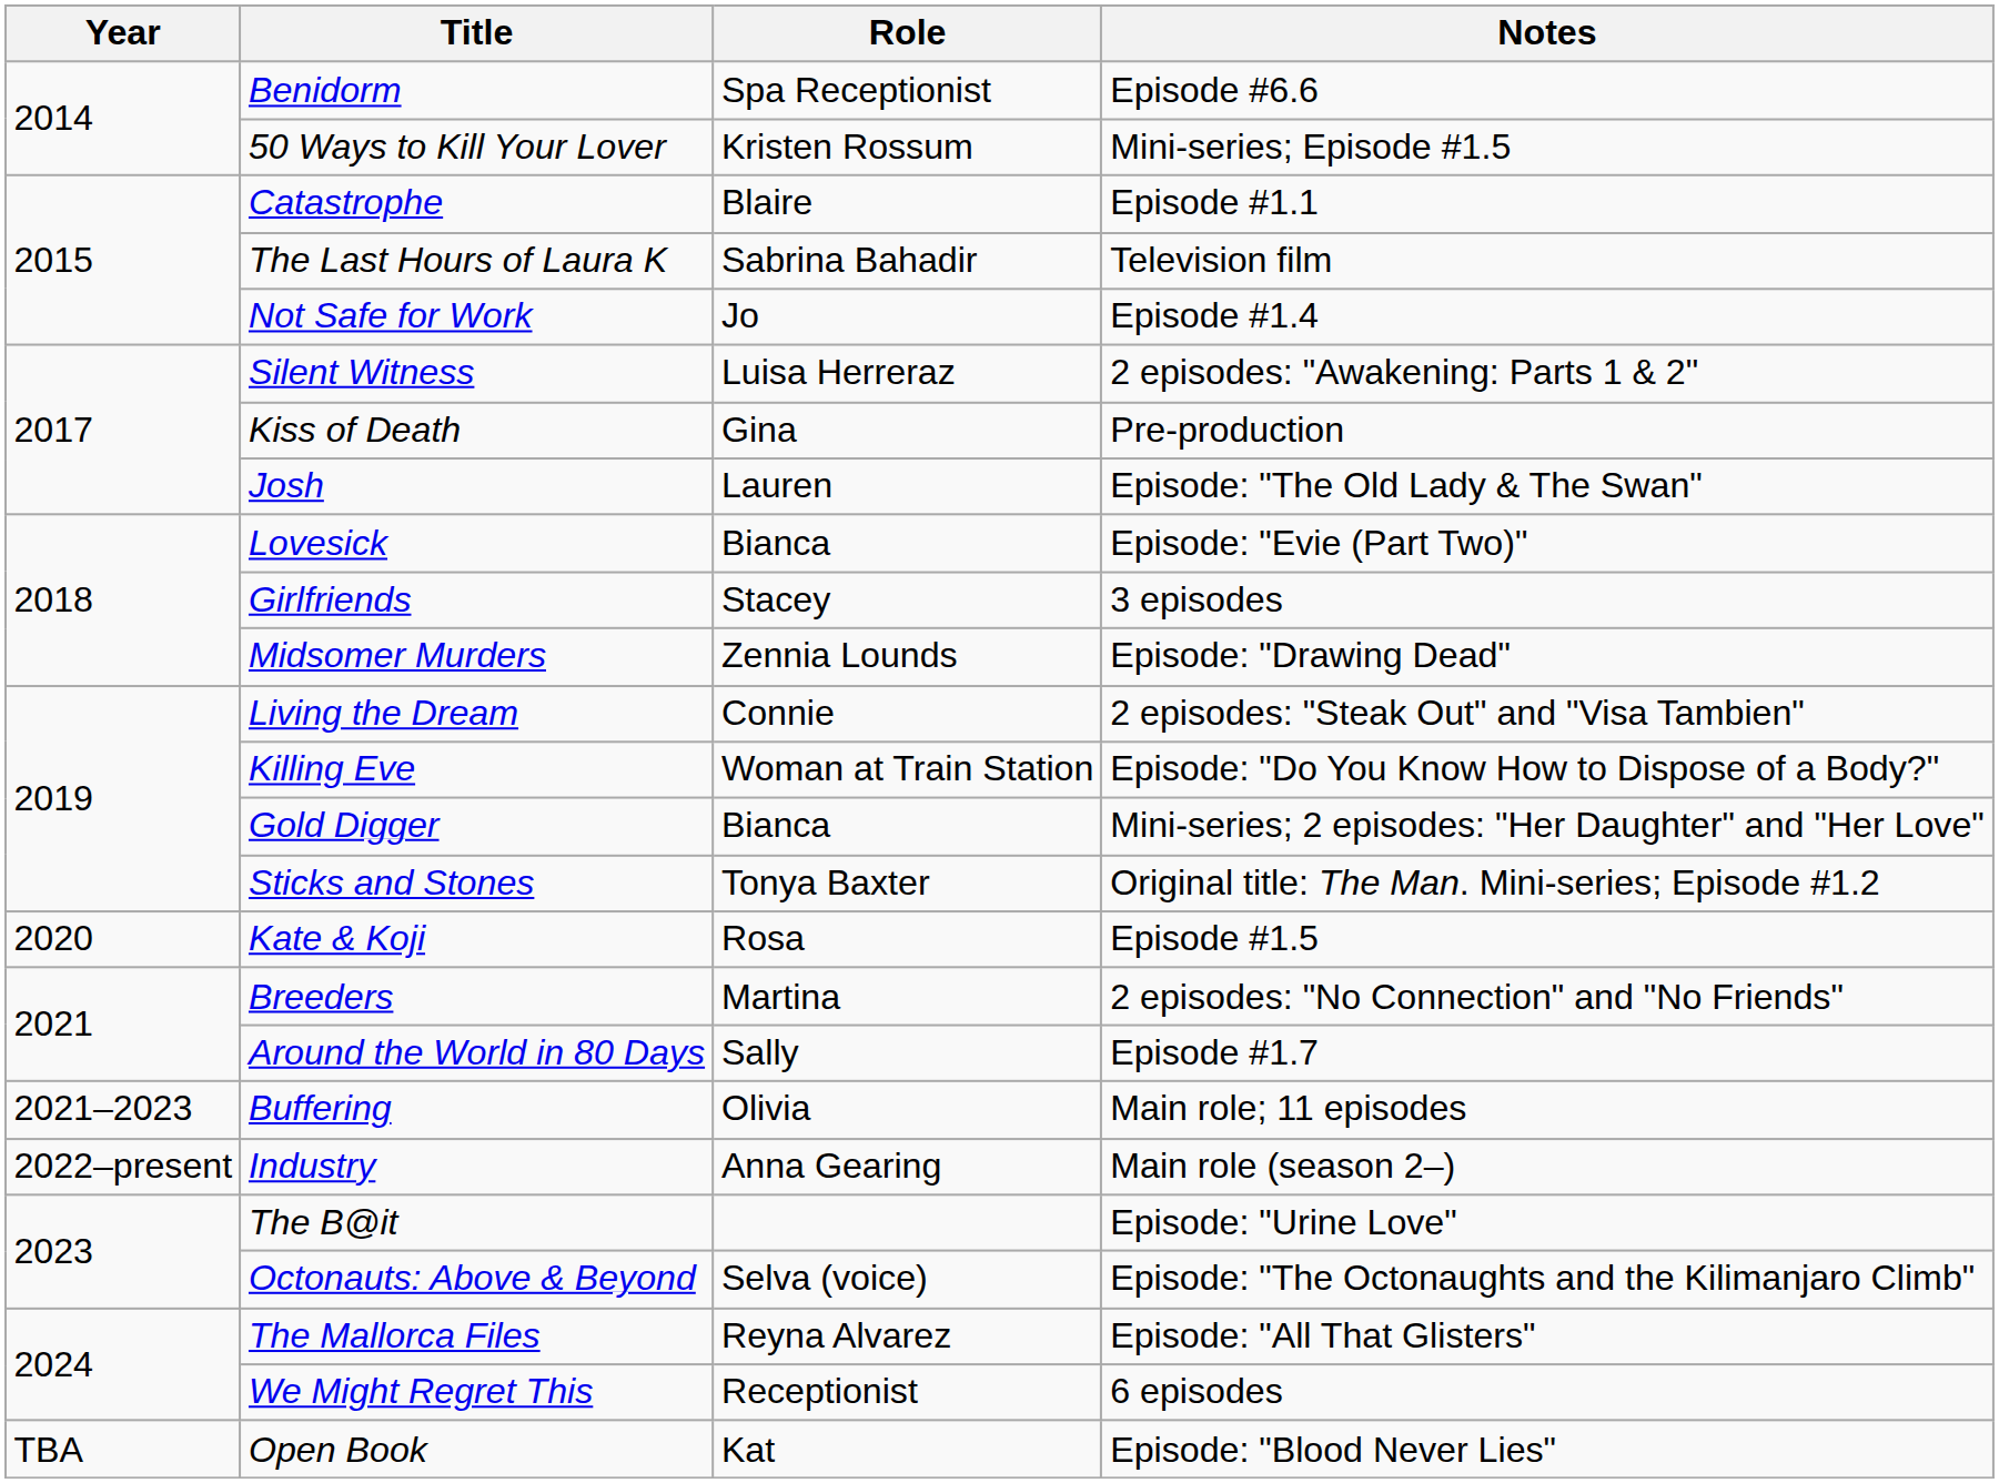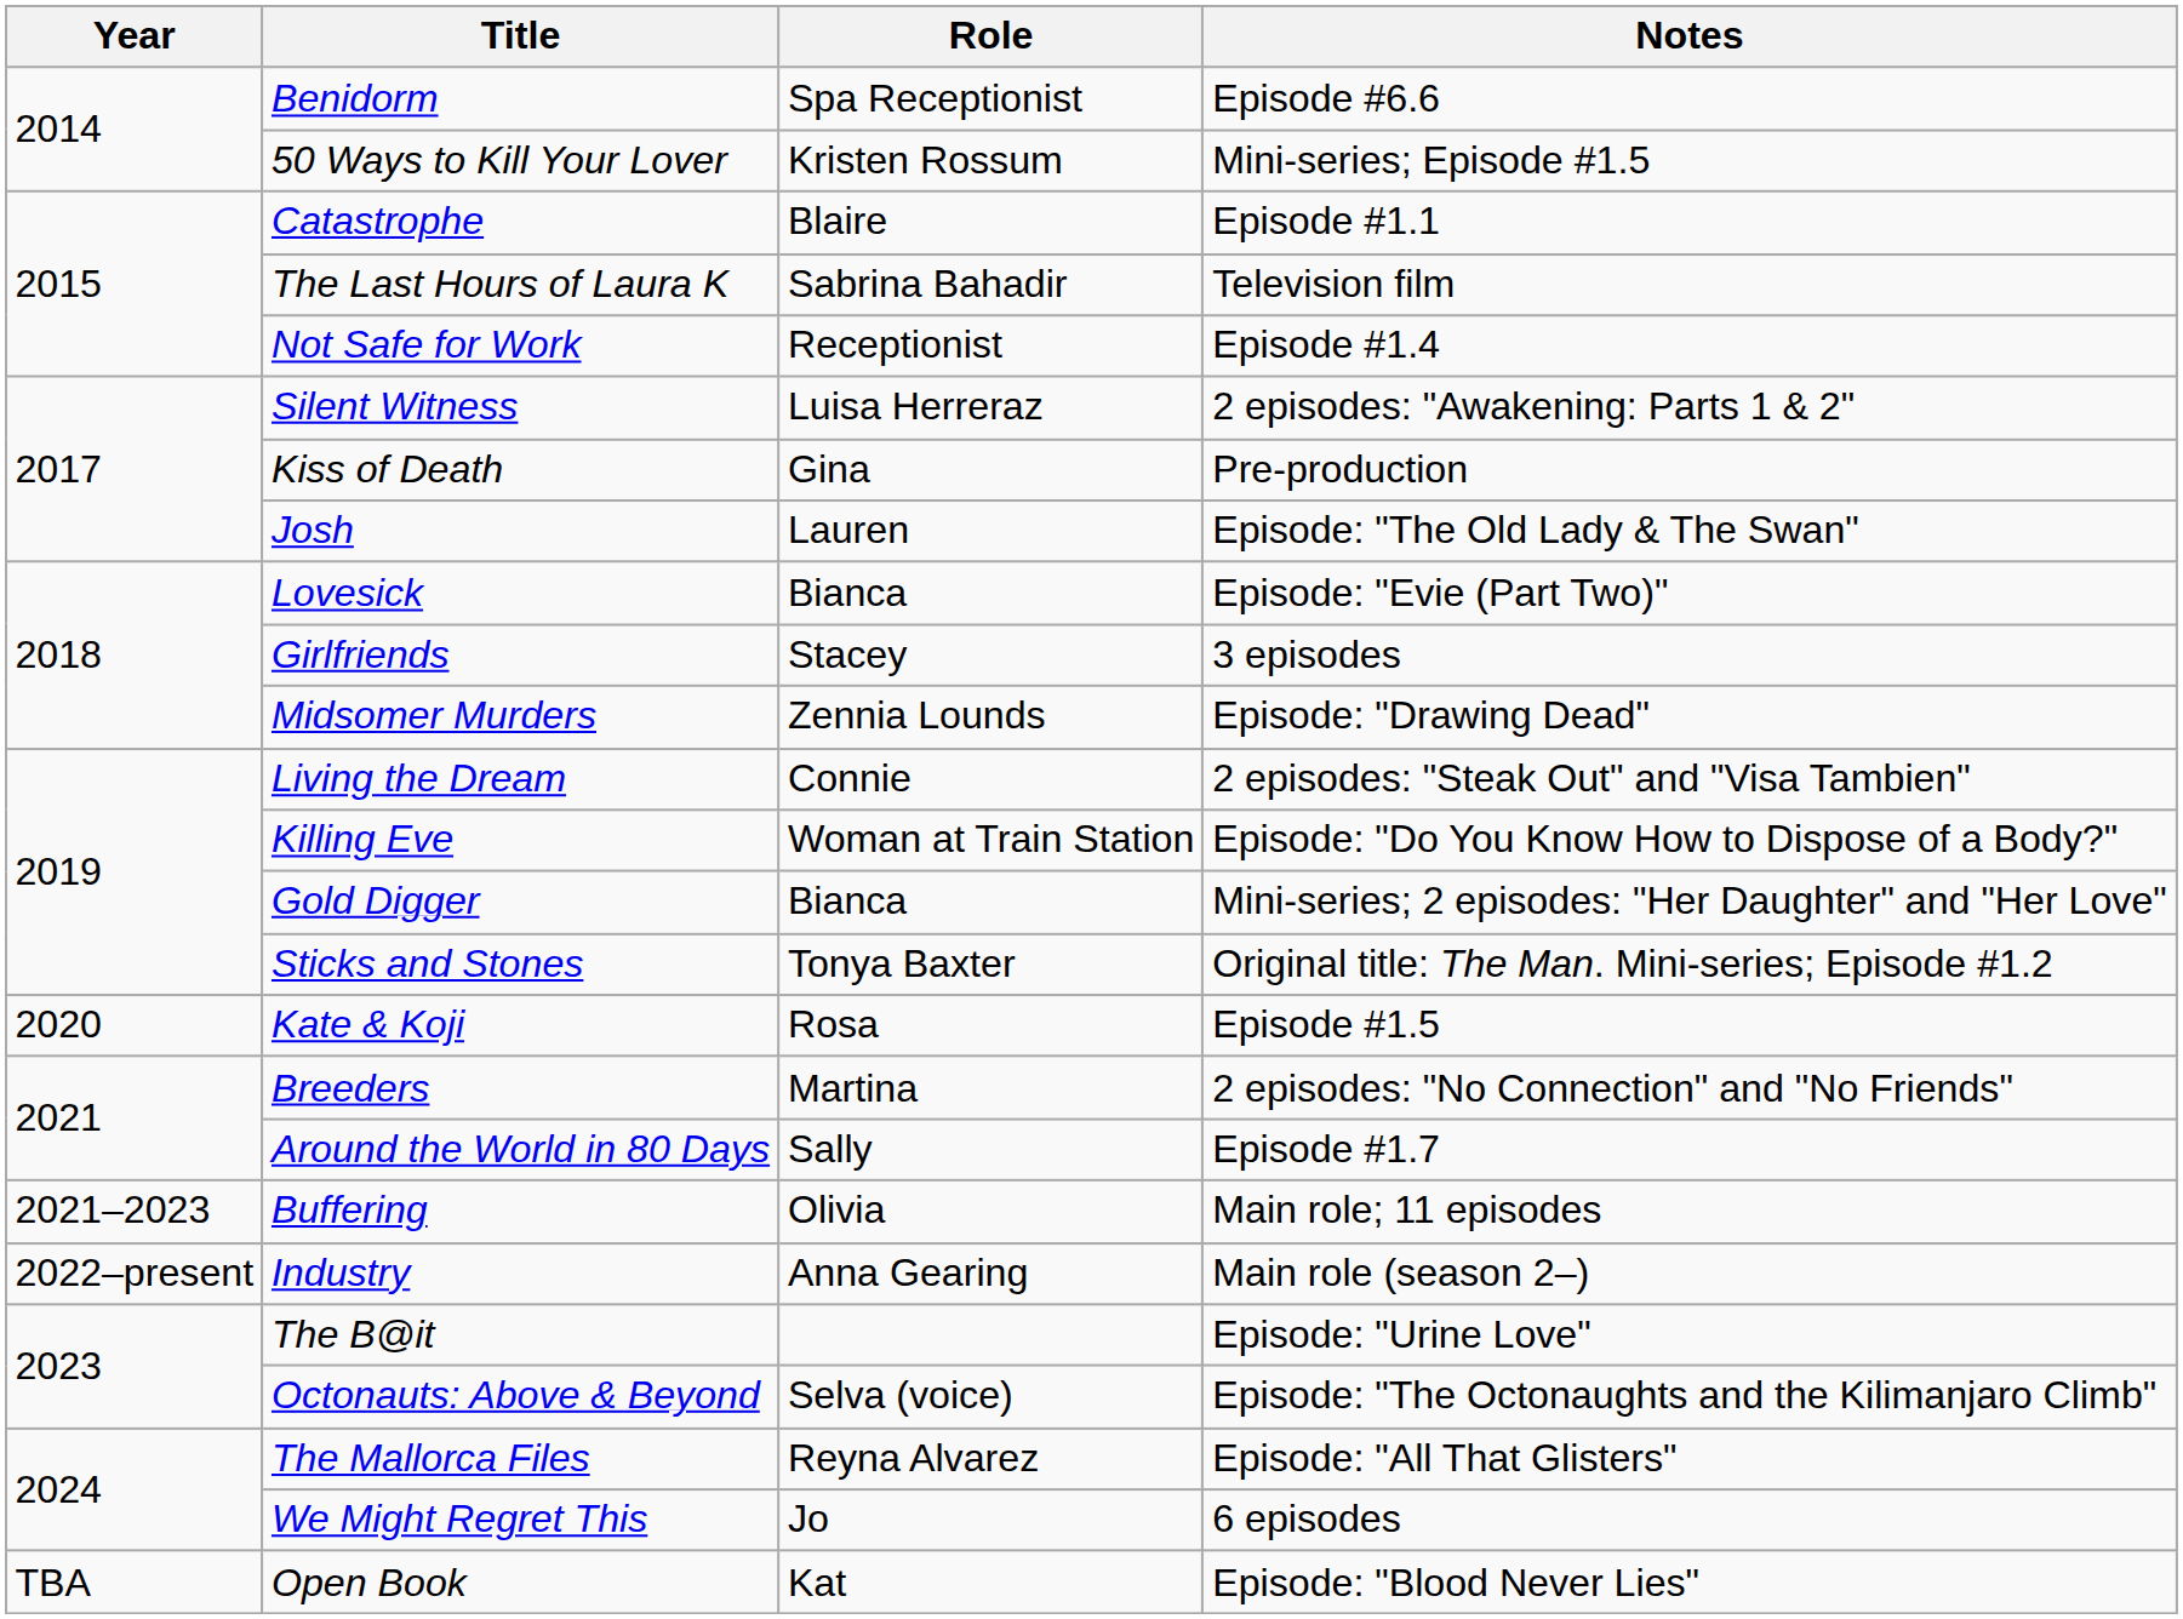Not Safe for Work | Role: Jo -> Receptionist
We Might Regret This | Role: Receptionist -> Jo
